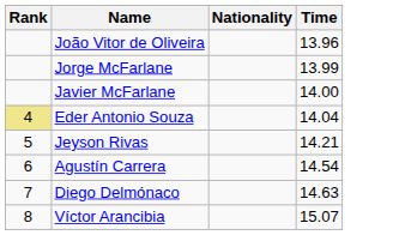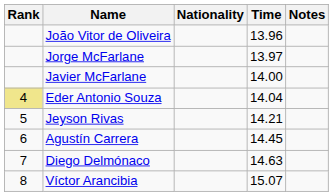+ column: Notes
Jorge McFarlane | Time: 13.99 -> 13.97
Agustín Carrera | Time: 14.54 -> 14.45
